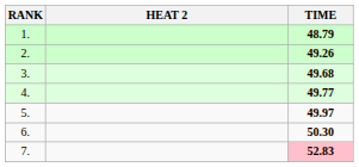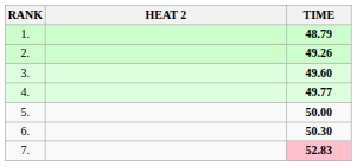3. | TIME: 49.68 -> 49.60
5. | TIME: 49.97 -> 50.00
